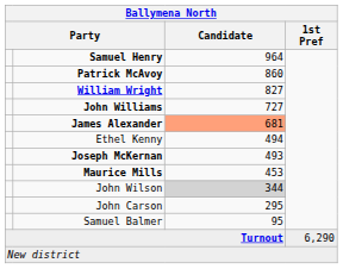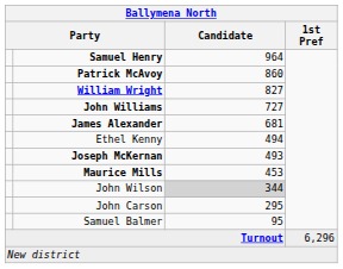James Alexander | Candidate: lightsalmon background -> no background
Turnout | 1st Pref: 6,290 -> 6,296
